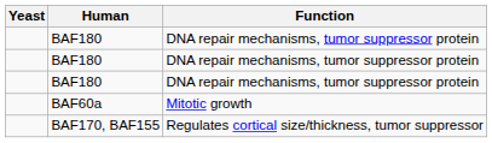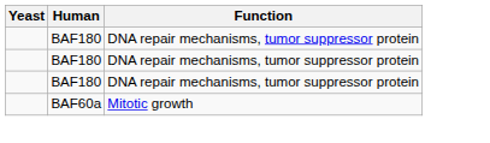- row: BAF170, BAF155 | Regulates cortical size/thickness, tumor suppressor
